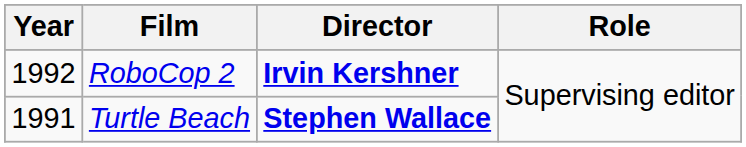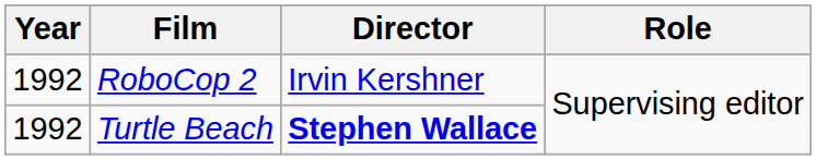RoboCop 2 | Director: bold -> normal
Turtle Beach | Year: 1991 -> 1992
